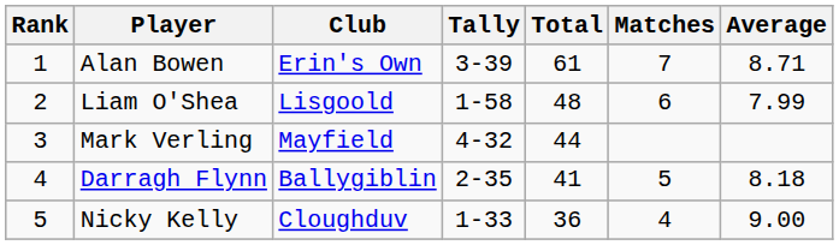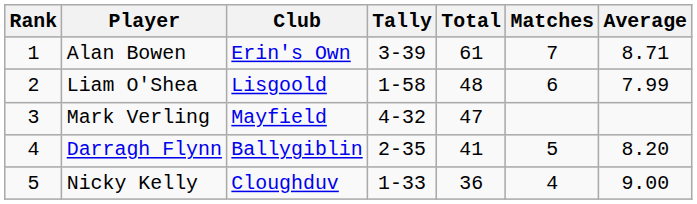Mark Verling | Total: 44 -> 47
Darragh Flynn | Average: 8.18 -> 8.20
